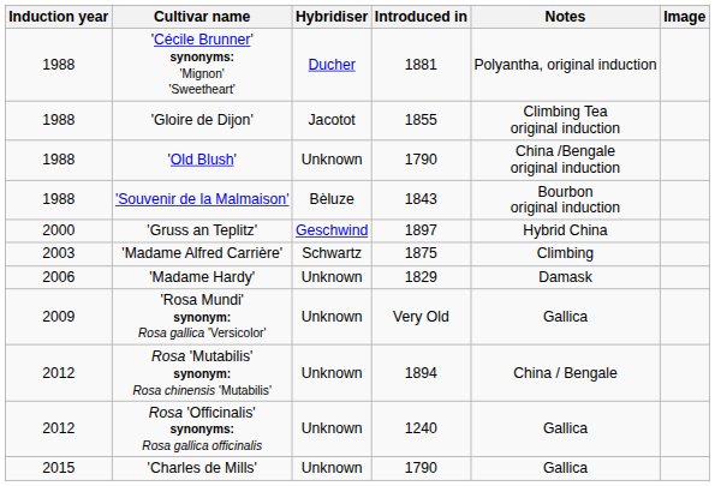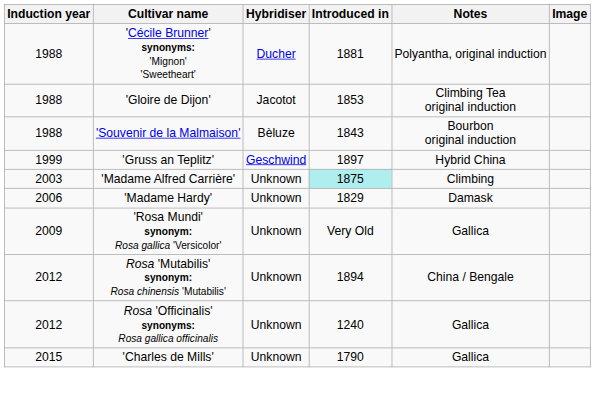'Gloire de Dijon' | Introduced in: 1855 -> 1853
- row: 1988 | 'Old Blush' | Unknown | 1790 | China /Bengale original induction
'Gruss an Teplitz' | Induction year: 2000 -> 1999
'Madame Alfred Carrière' | Hybridiser: Schwartz -> Unknown
'Madame Alfred Carrière' | Introduced in: no background -> paleturquoise background
